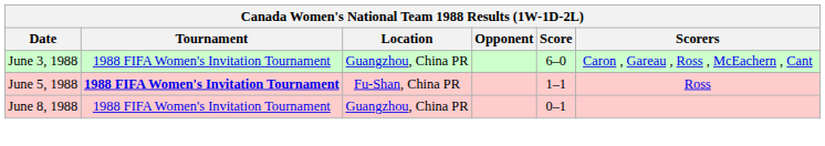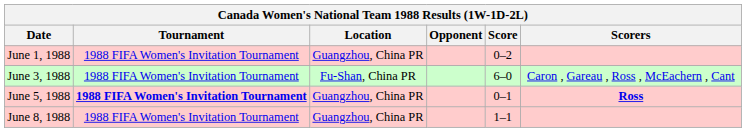+ row: June 1, 1988 | 1988 FIFA Women's Invitation Tournament | Guangzhou, China PR | 0–2
June 3, 1988 | Location: Guangzhou, China PR -> Fu-Shan, China PR
June 5, 1988 | Location: Fu-Shan, China PR -> Guangzhou, China PR
June 5, 1988 | Score: 1–1 -> 0–1
June 5, 1988 | Scorers: normal -> bold
June 8, 1988 | Score: 0–1 -> 1–1
